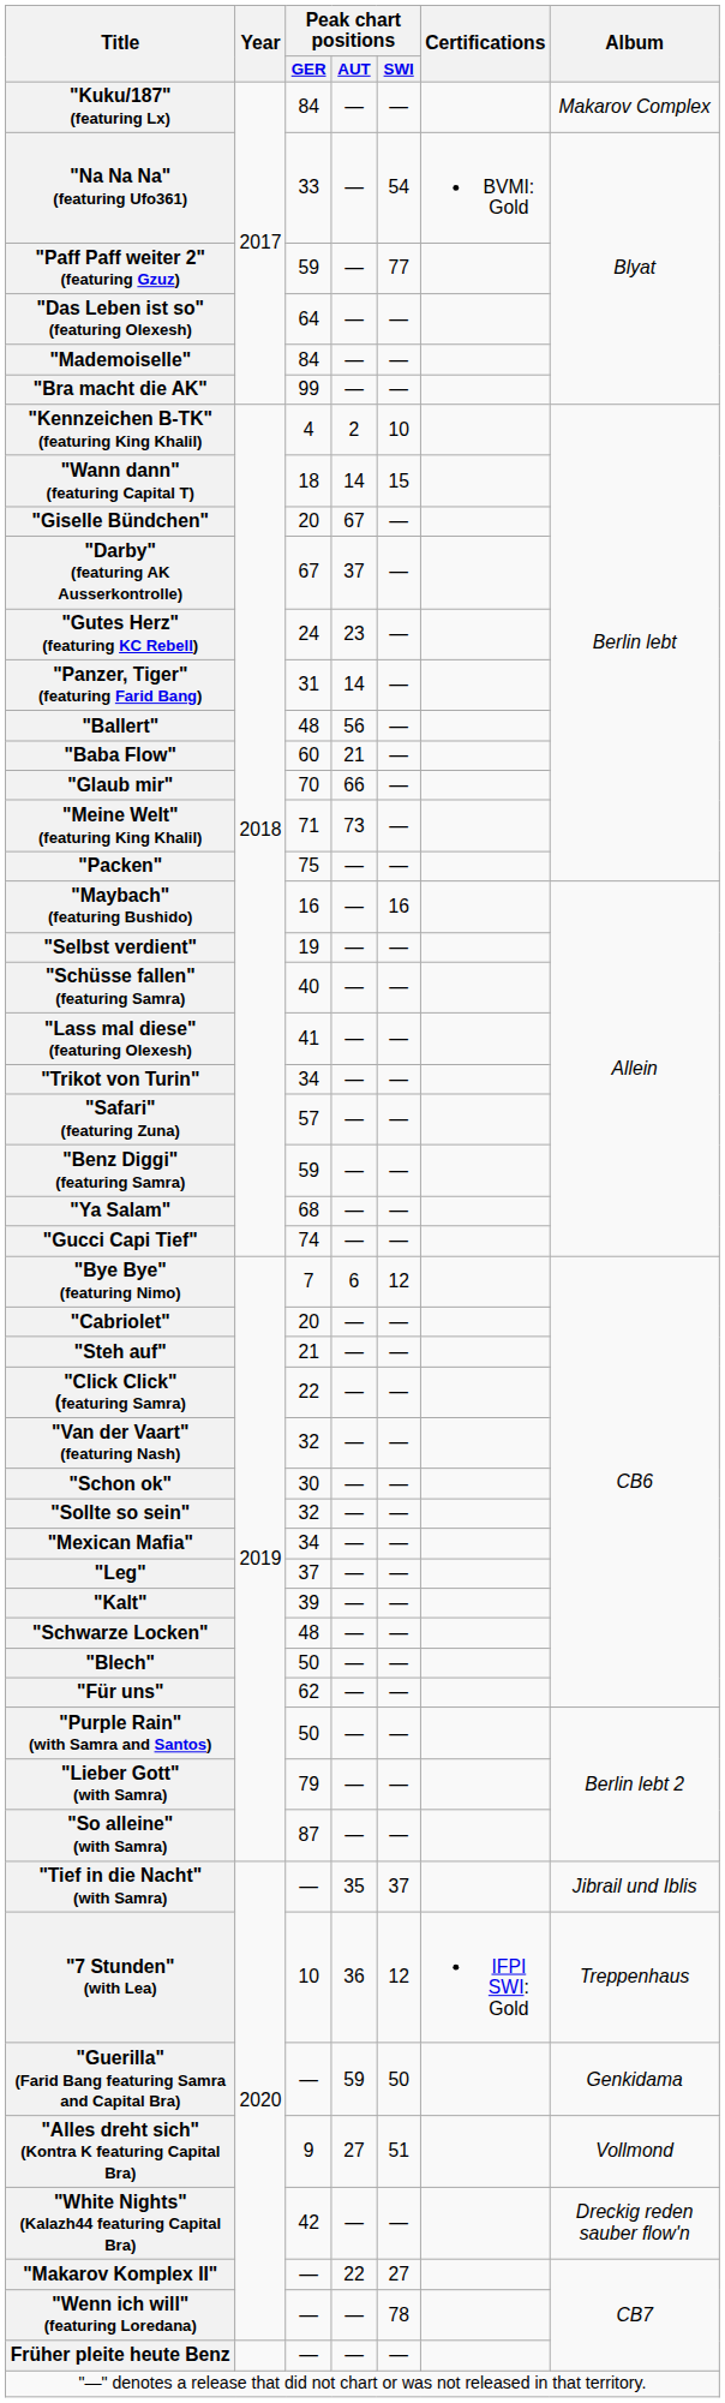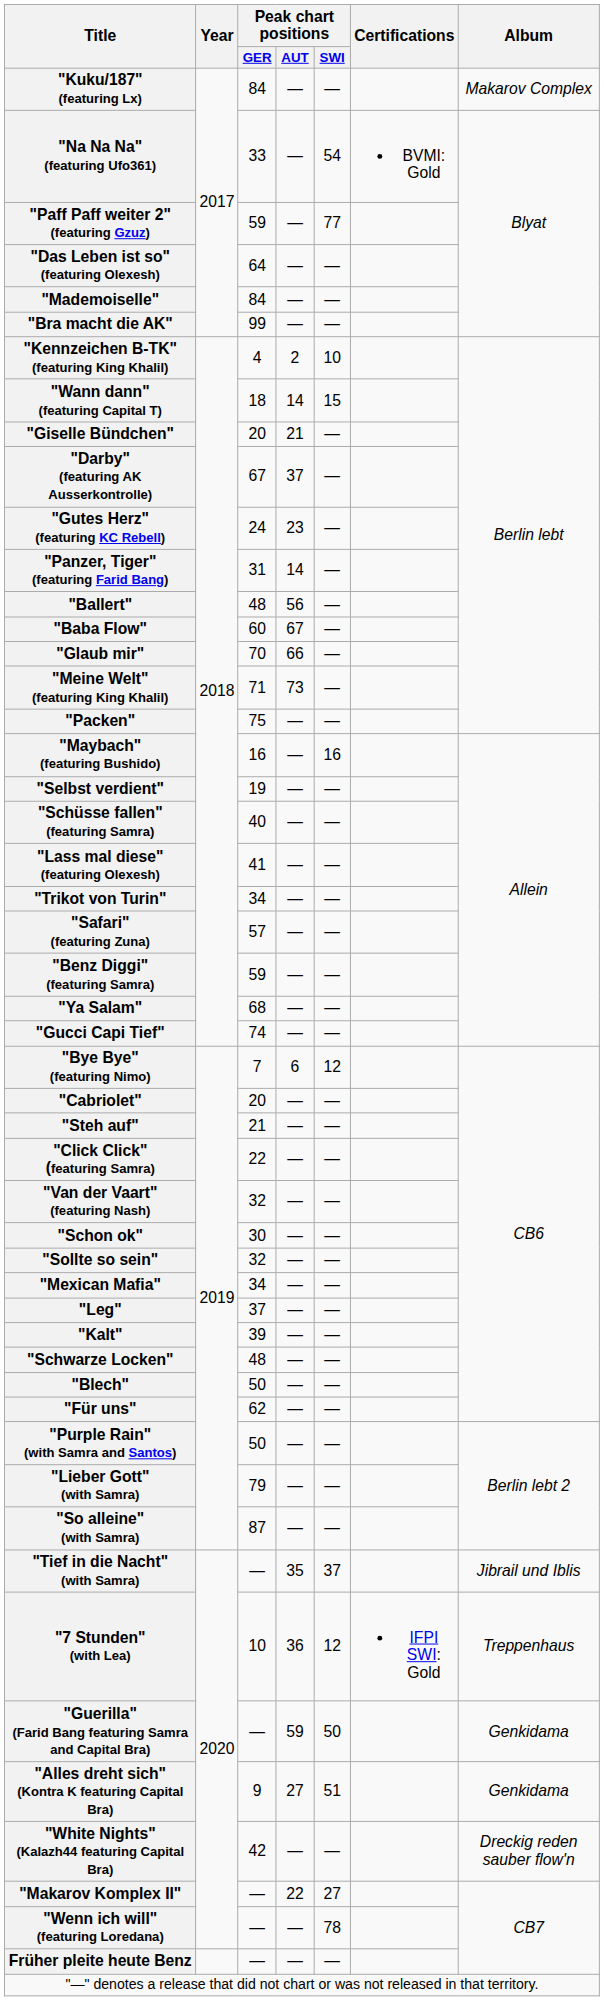"Giselle Bündchen" | Peak chart positions / AUT: 67 -> 21
"Baba Flow" | Peak chart positions / AUT: 21 -> 67
"Alles dreht sich" (Kontra K featuring Capital Bra) | Album: Vollmond -> Genkidama
